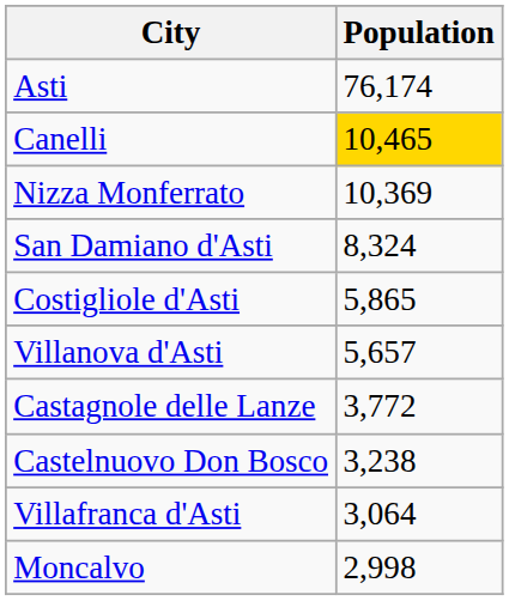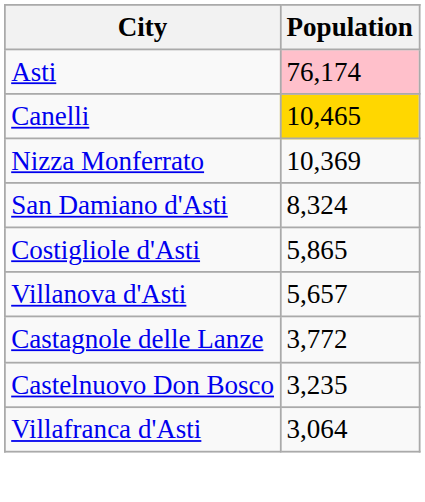Asti | Population: no background -> pink background
Castelnuovo Don Bosco | Population: 3,238 -> 3,235
- row: Moncalvo | 2,998
